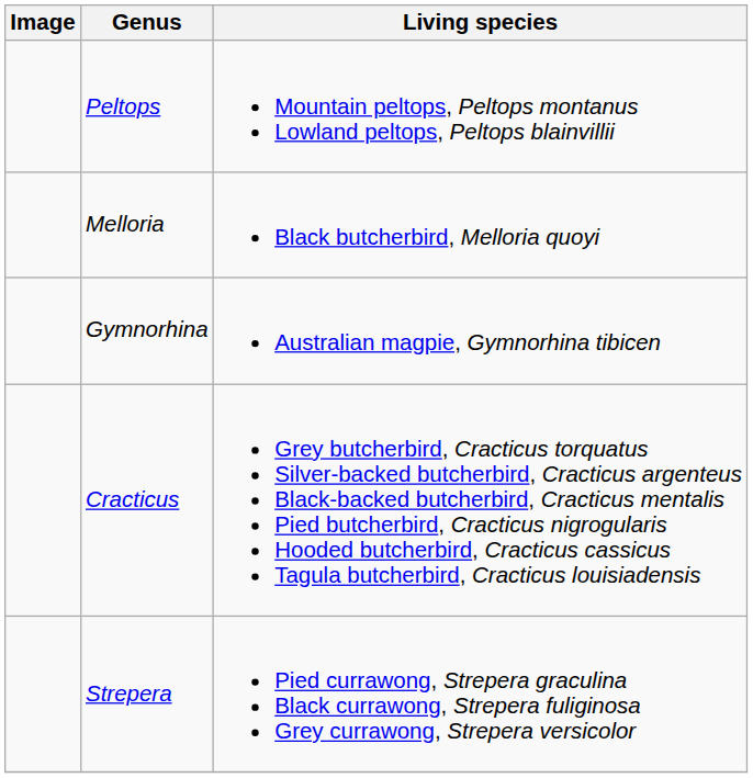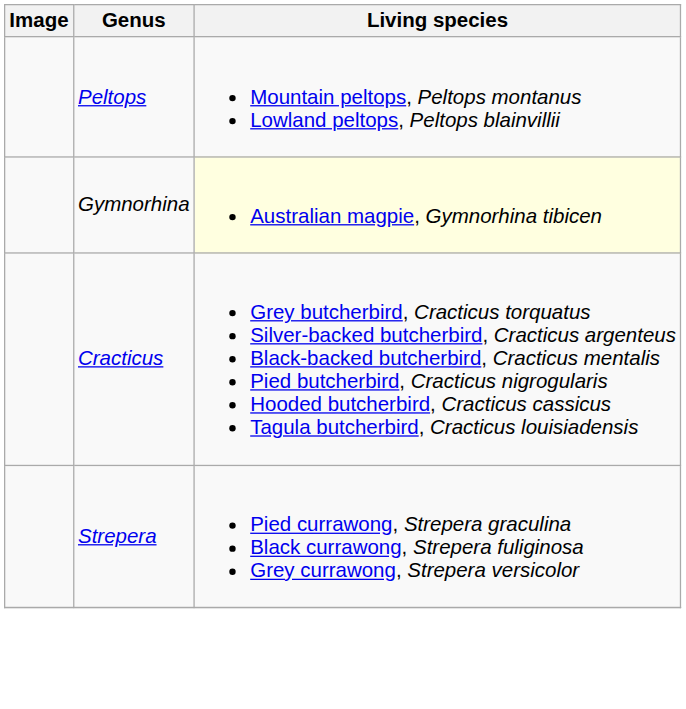- row: Melloria | Black butcherbird, Melloria quoyi
Gymnorhina | Living species: no background -> lightyellow background
